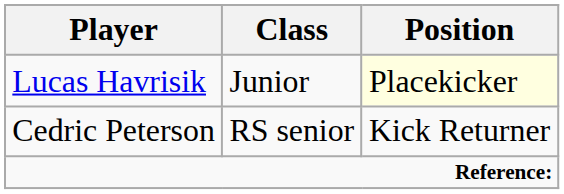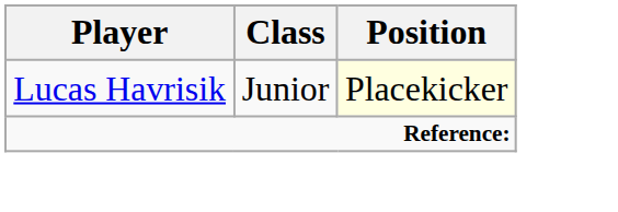- row: Cedric Peterson | RS senior | Kick Returner
